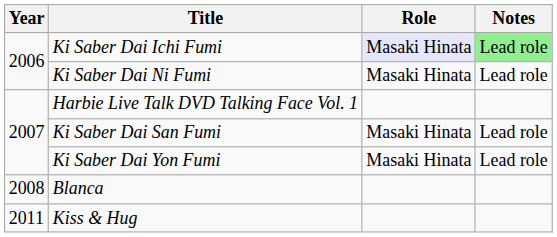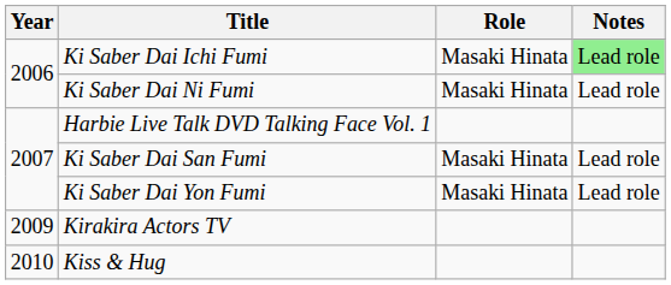Ki Saber Dai Ichi Fumi | Role: lavender background -> no background
- row: 2008 | Blanca
+ row: 2009 | Kirakira Actors TV
Kiss & Hug | Year: 2011 -> 2010
